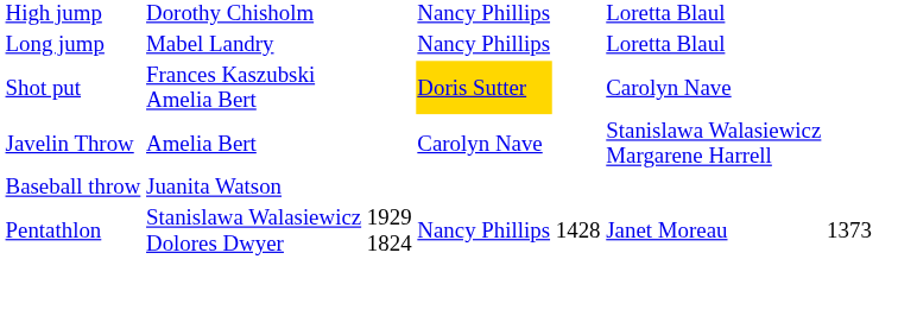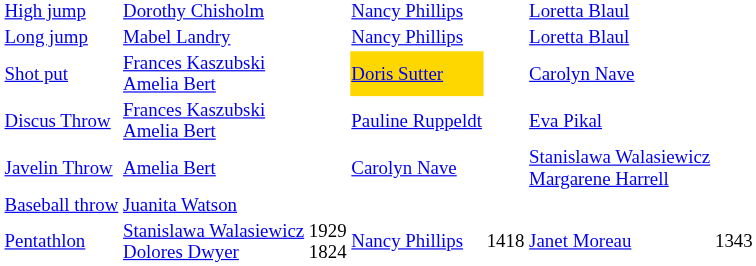+ row: Discus Throw | Frances Kaszubski Amelia Bert | Pauline Ruppeldt | Eva Pikal
Pentathlon | column 5: 1428 -> 1418
Pentathlon | column 7: 1373 -> 1343
